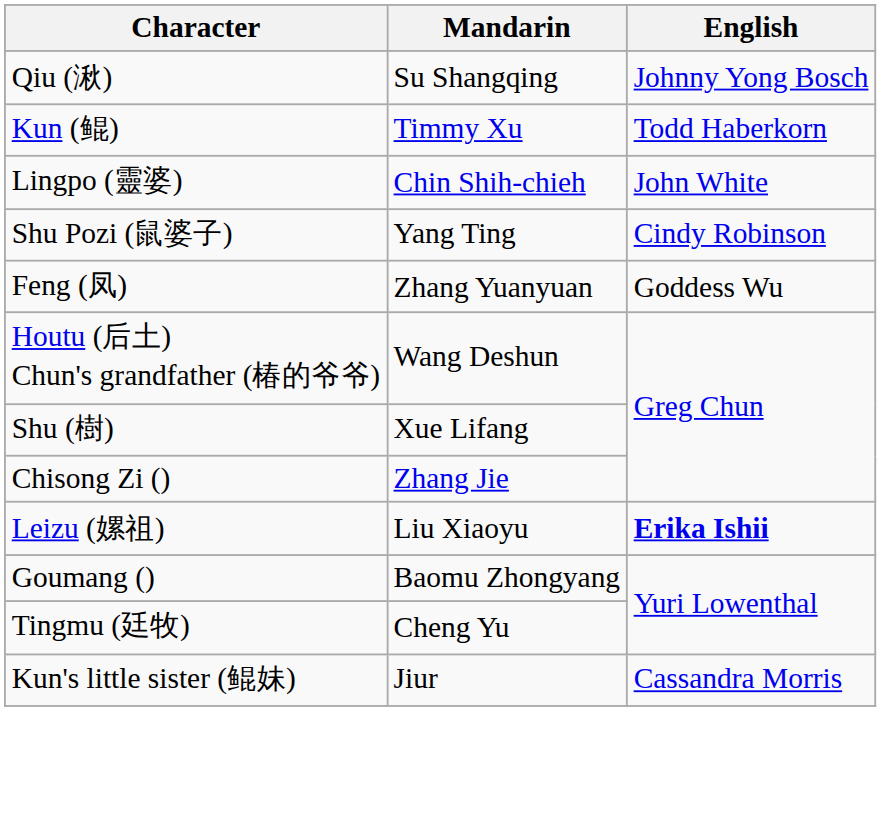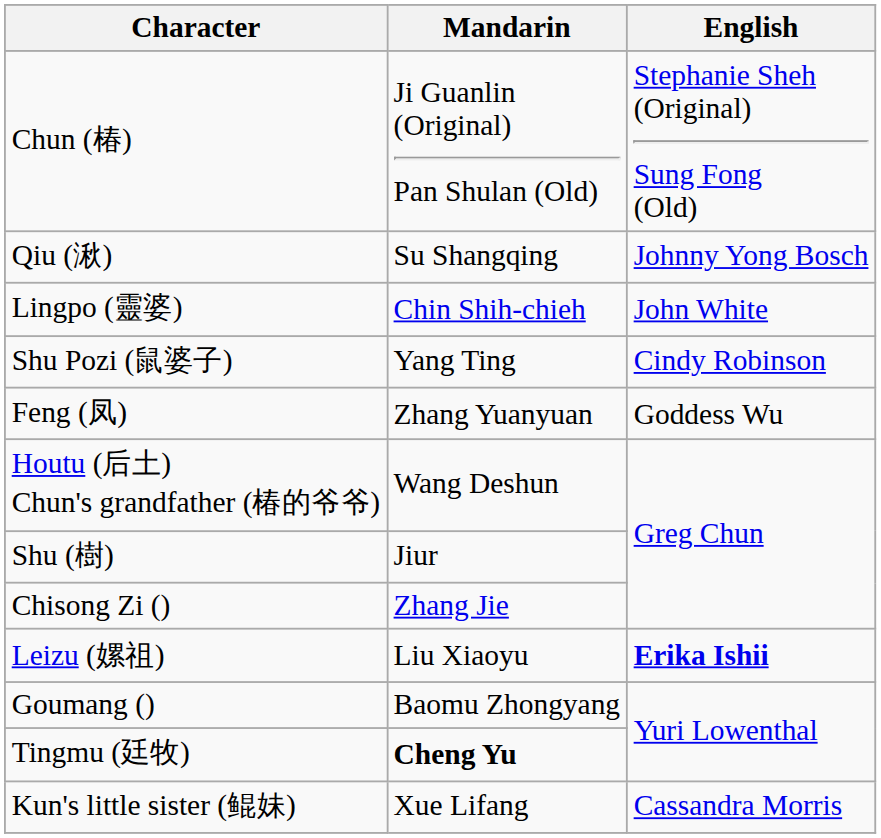+ row: Chun (椿) | Ji Guanlin (Original) Pan Shulan (Old) | Stephanie Sheh (Original) Sung Fong (Old)
- row: Kun (鲲) | Timmy Xu | Todd Haberkorn
Shu (樹) | Mandarin: Xue Lifang -> Jiur
Tingmu (廷牧) | Mandarin: normal -> bold
Kun's little sister (鲲妹) | Mandarin: Jiur -> Xue Lifang
